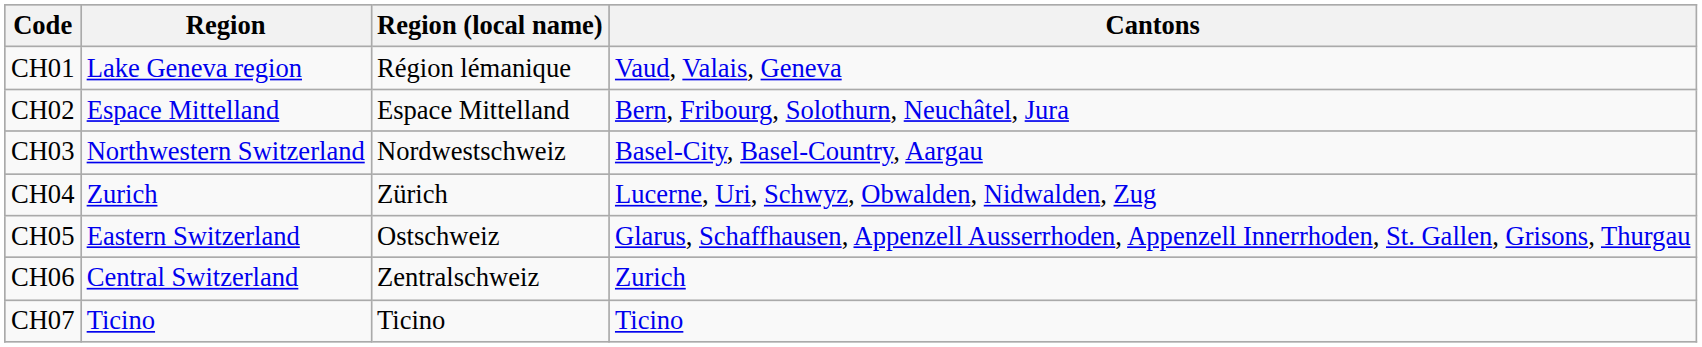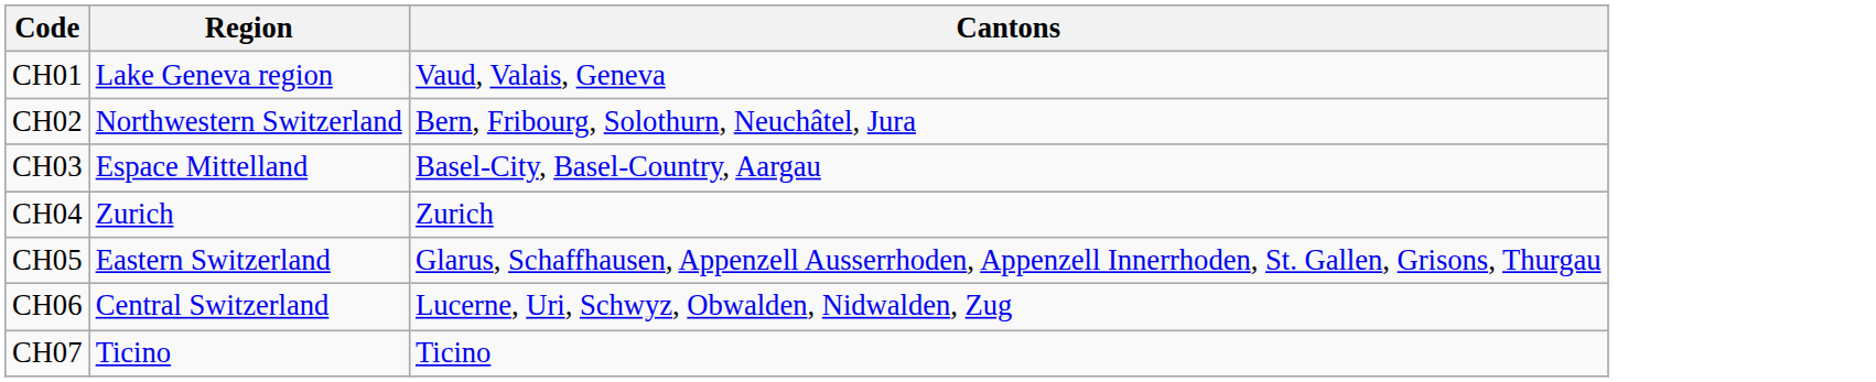- column: Region (local name) | Région lémanique | Espace Mittelland | Nordwestschweiz | Zürich | Ostschweiz | Zentralschweiz | Ticino
CH02 | Region: Espace Mittelland -> Northwestern Switzerland
CH03 | Region: Northwestern Switzerland -> Espace Mittelland
CH04 | Cantons: Lucerne, Uri, Schwyz, Obwalden, Nidwalden, Zug -> Zurich
CH06 | Cantons: Zurich -> Lucerne, Uri, Schwyz, Obwalden, Nidwalden, Zug
